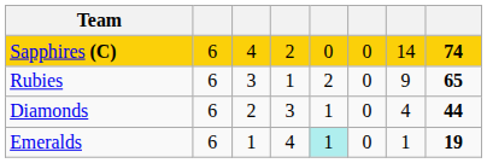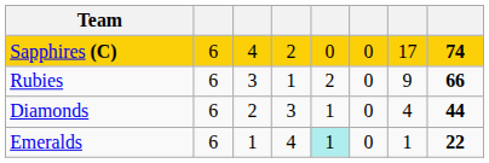Sapphires (C) | column 7: 14 -> 17
Rubies | column 8: 65 -> 66
Emeralds | column 8: 19 -> 22
